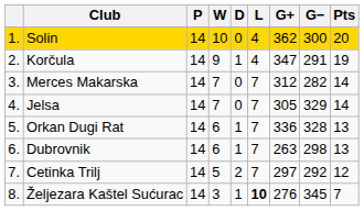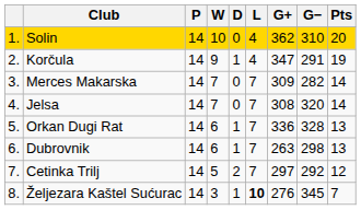Solin | G−: 300 -> 310
Merces Makarska | G+: 312 -> 309
Jelsa | G+: 305 -> 308
Jelsa | G−: 329 -> 320
